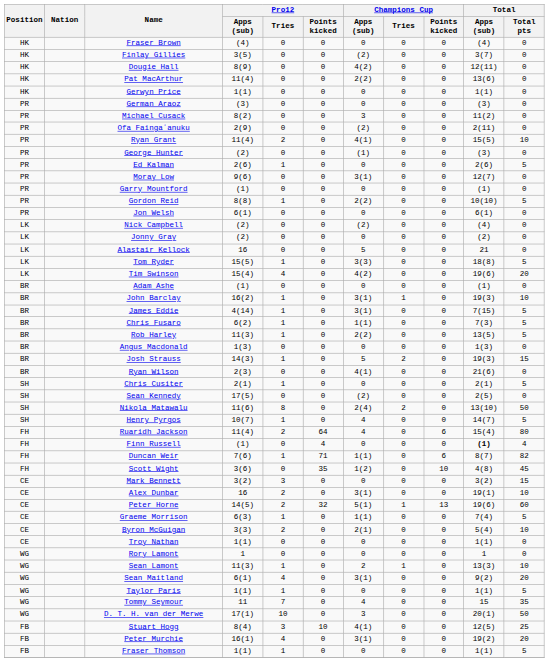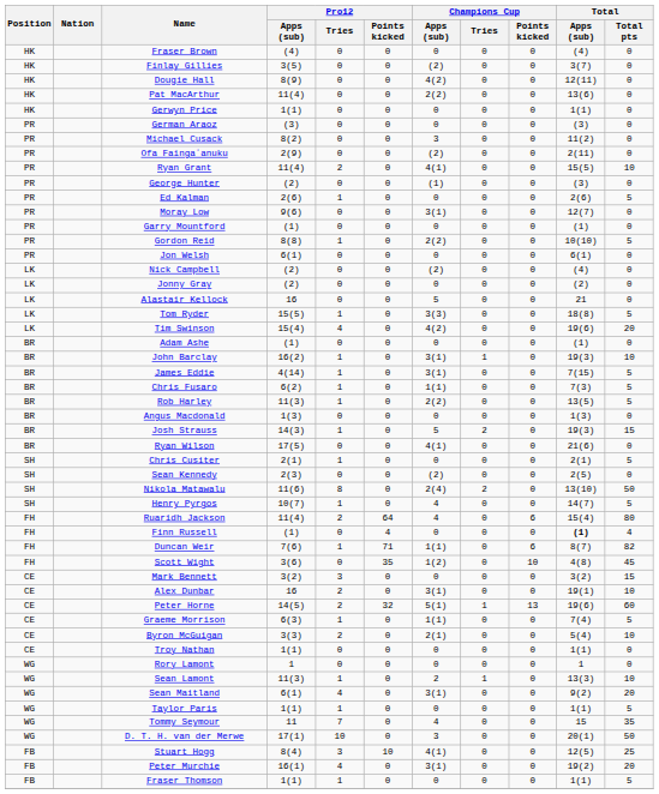Ryan Wilson | Pro12 / Apps (sub): 2(3) -> 17(5)
Sean Kennedy | Pro12 / Apps (sub): 17(5) -> 2(3)
